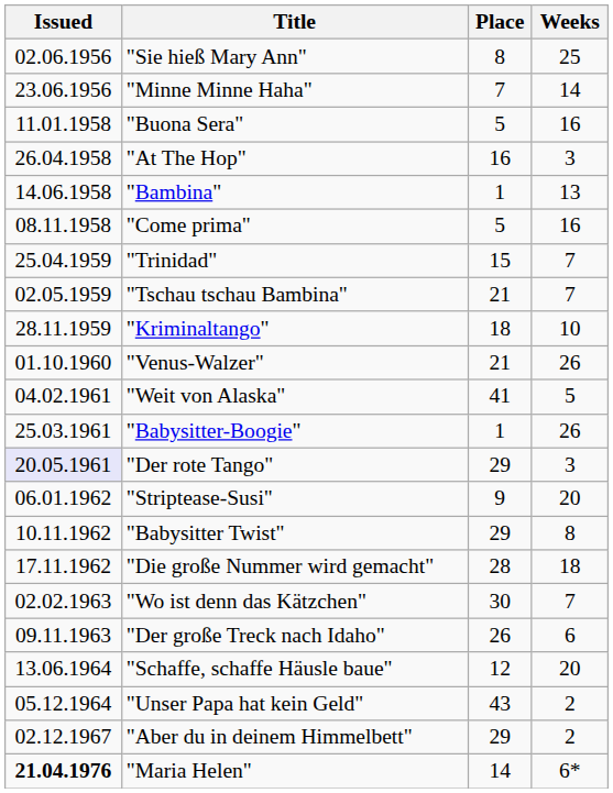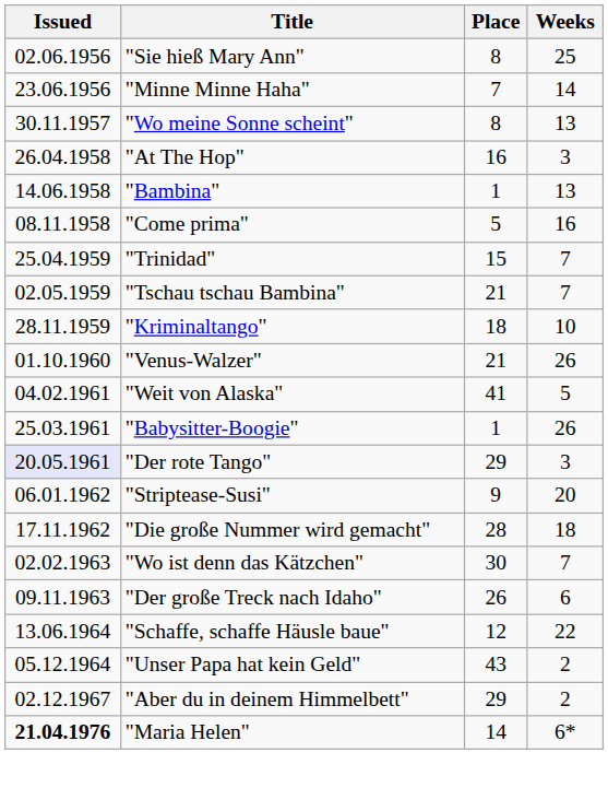+ row: 30.11.1957 | "Wo meine Sonne scheint" | 8 | 13
- row: 11.01.1958 | "Buona Sera" | 5 | 16
- row: 10.11.1962 | "Babysitter Twist" | 29 | 8
"Schaffe, schaffe Häusle baue" | Weeks: 20 -> 22
